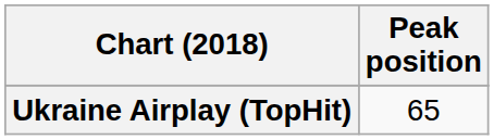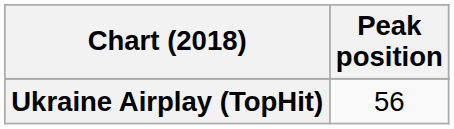Ukraine Airplay (TopHit) | Peak position: 65 -> 56
